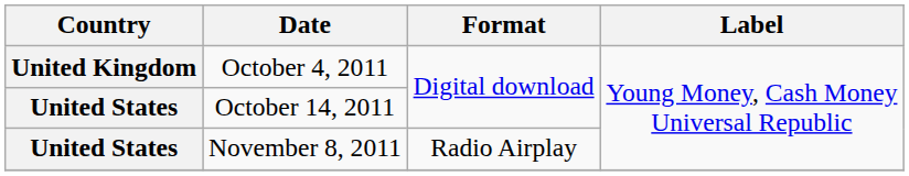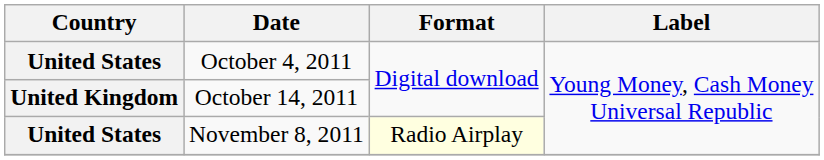October 4, 2011 | Country: United Kingdom -> United States
October 14, 2011 | Country: United States -> United Kingdom
November 8, 2011 | Format: no background -> lightyellow background
